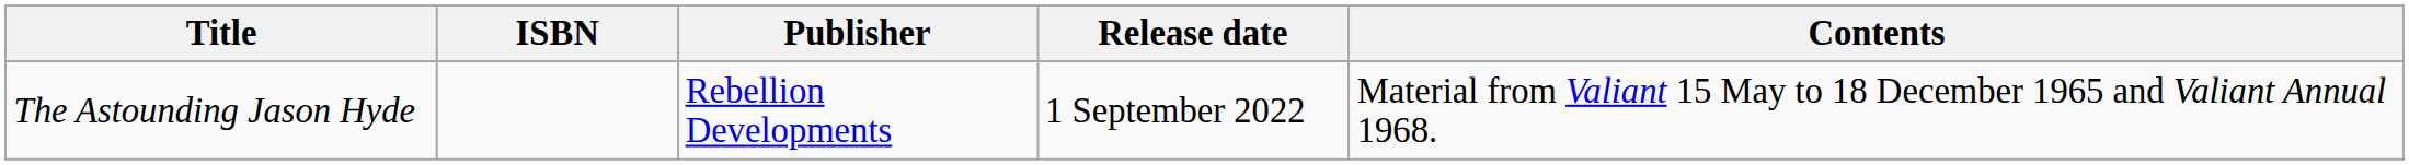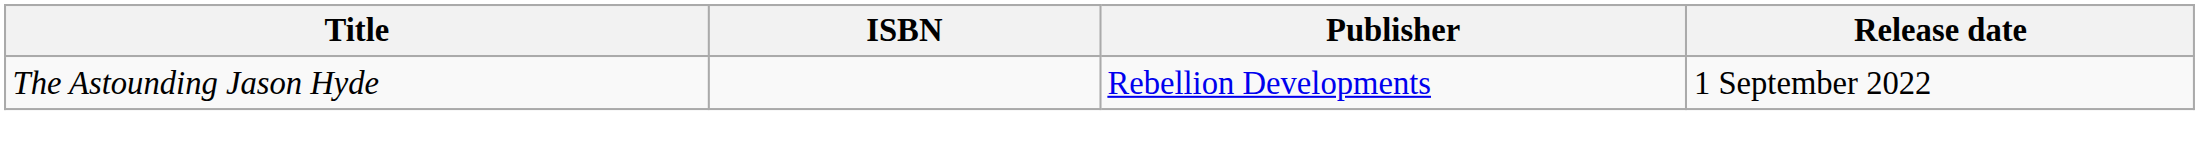- column: Contents | Material from Valiant 15 May to 18 December 1965 and Valiant Annual 1968.
